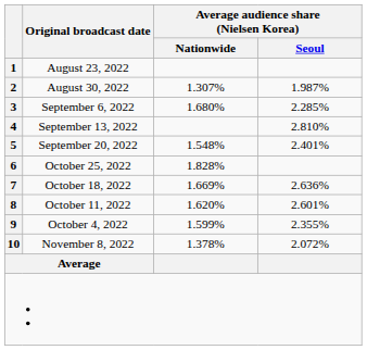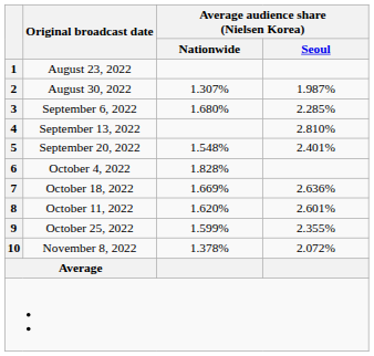6 | Original broadcast date: October 25, 2022 -> October 4, 2022
9 | Original broadcast date: October 4, 2022 -> October 25, 2022
